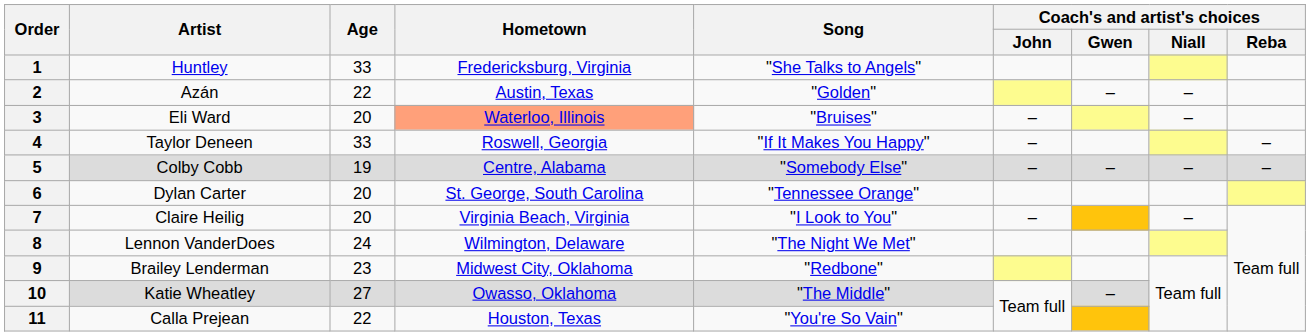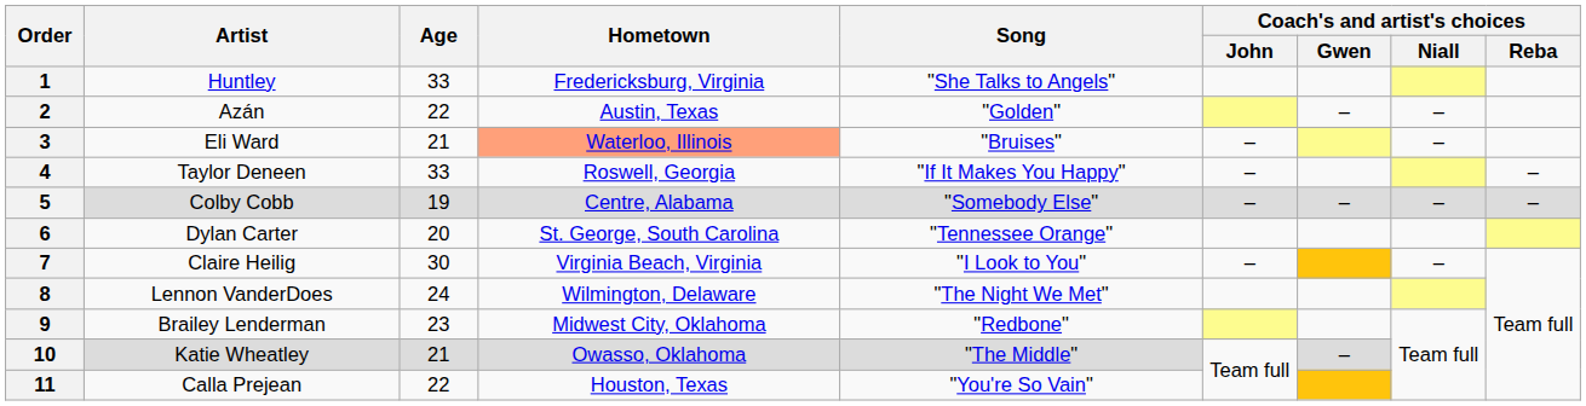3 | Age: 20 -> 21
7 | Age: 20 -> 30
10 | Age: 27 -> 21
